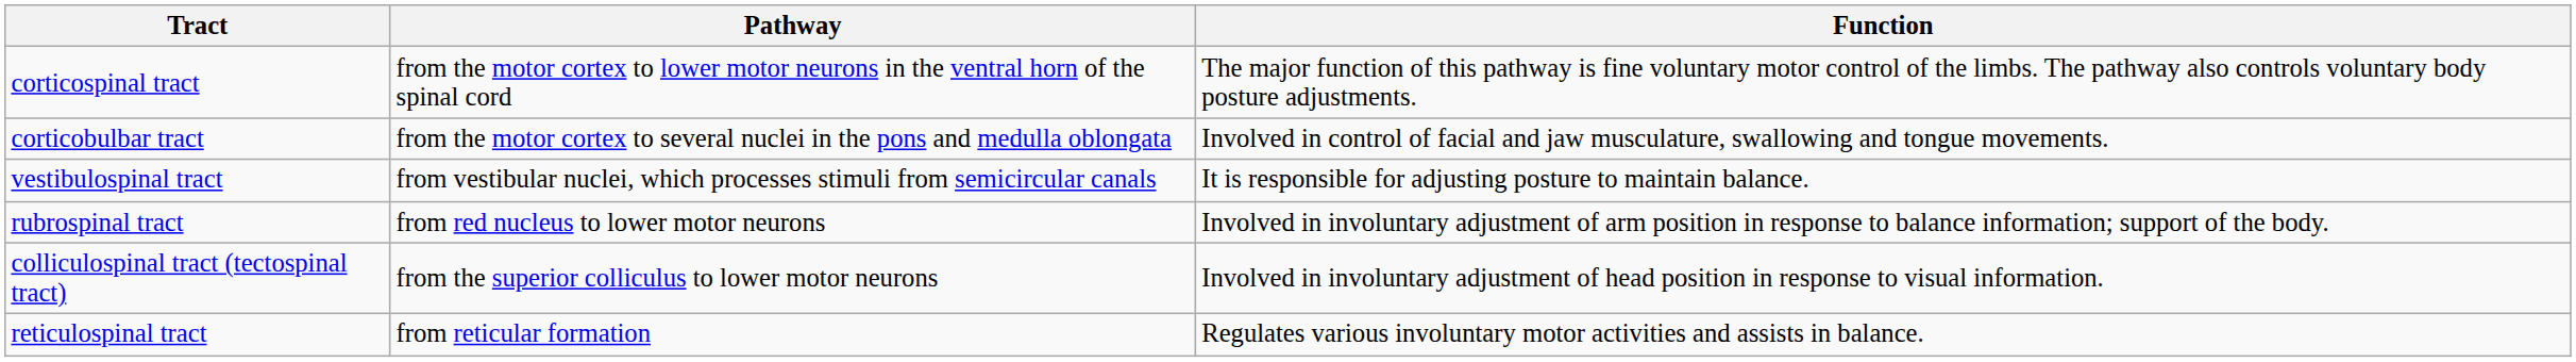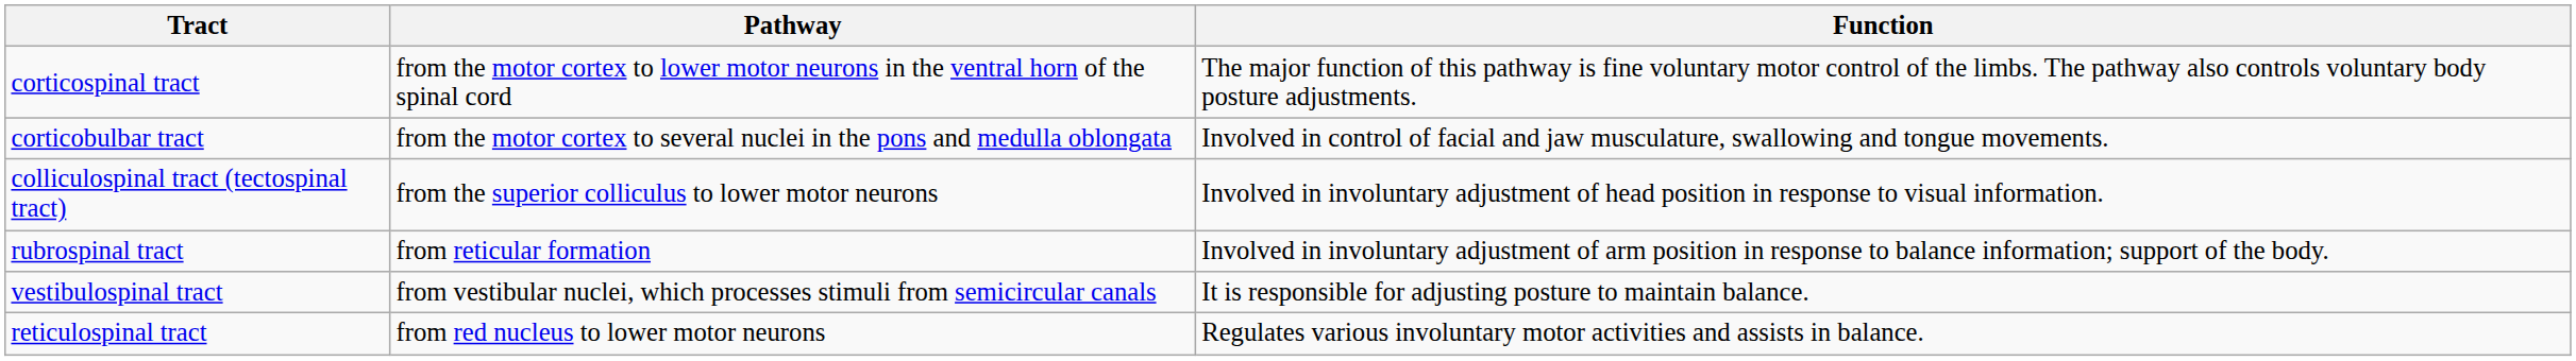rows swapped: colliculospinal tract (tectospinal tract) <-> vestibulospinal tract
rubrospinal tract | Pathway: from red nucleus to lower motor neurons -> from reticular formation
reticulospinal tract | Pathway: from reticular formation -> from red nucleus to lower motor neurons
